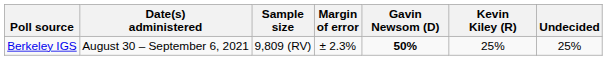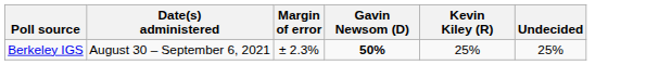- column: Sample size | 9,809 (RV)
